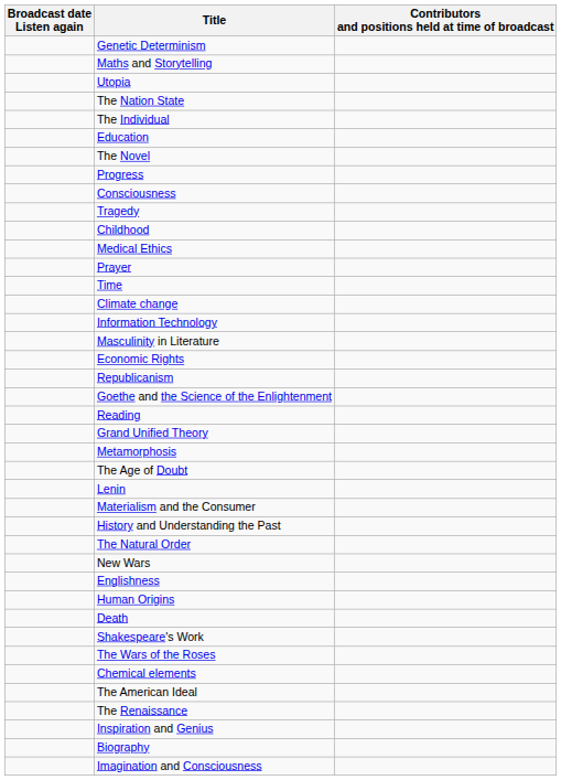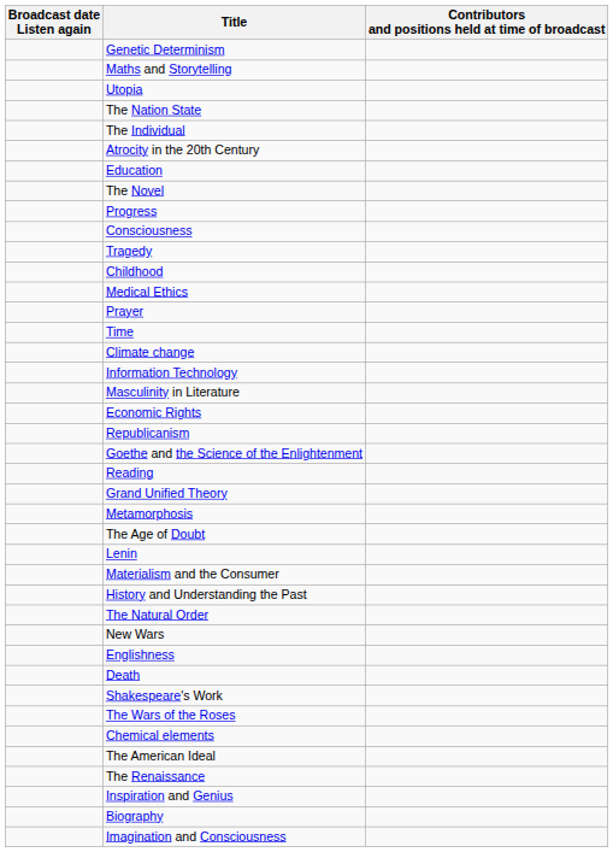+ row: Atrocity in the 20th Century
- row: Human Origins
